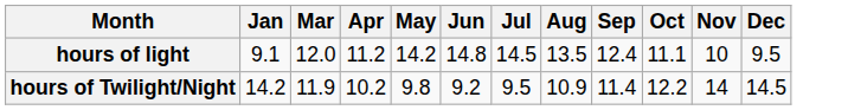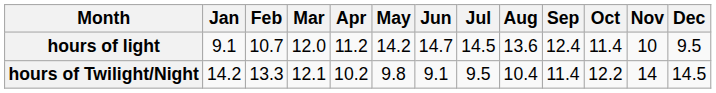+ column: Feb | 10.7 | 13.3
hours of light | Jun: 14.8 -> 14.7
hours of light | Aug: 13.5 -> 13.6
hours of light | Oct: 11.1 -> 11.4
hours of Twilight/Night | Mar: 11.9 -> 12.1
hours of Twilight/Night | Jun: 9.2 -> 9.1
hours of Twilight/Night | Aug: 10.9 -> 10.4
